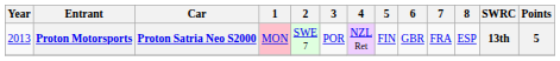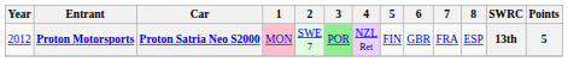Proton Motorsports | Year: 2013 -> 2012
Proton Motorsports | 3: no background -> lightgreen background
